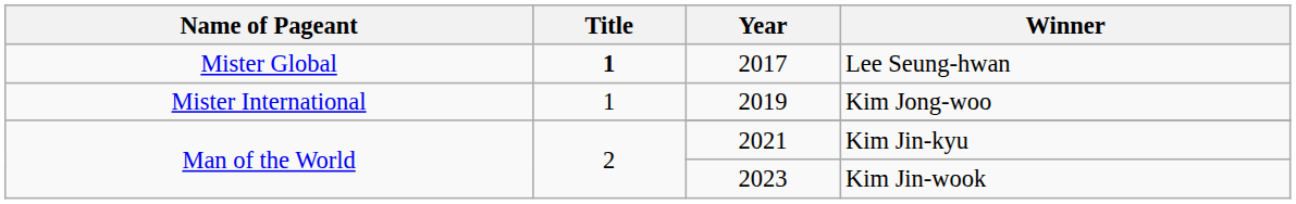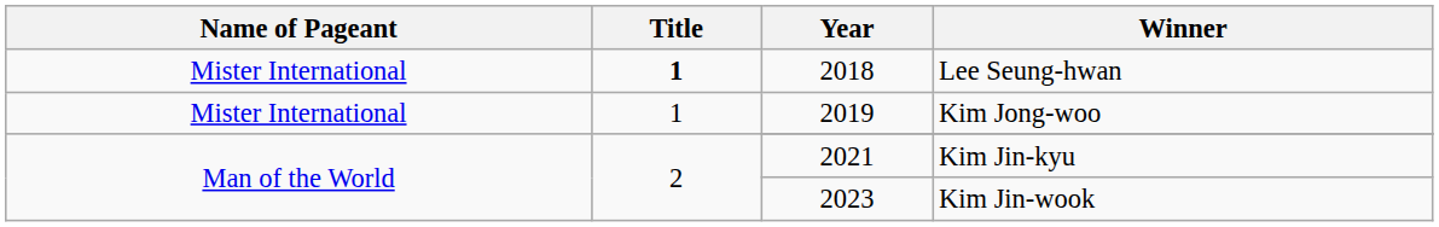Lee Seung-hwan | Name of Pageant: Mister Global -> Mister International
Lee Seung-hwan | Year: 2017 -> 2018
